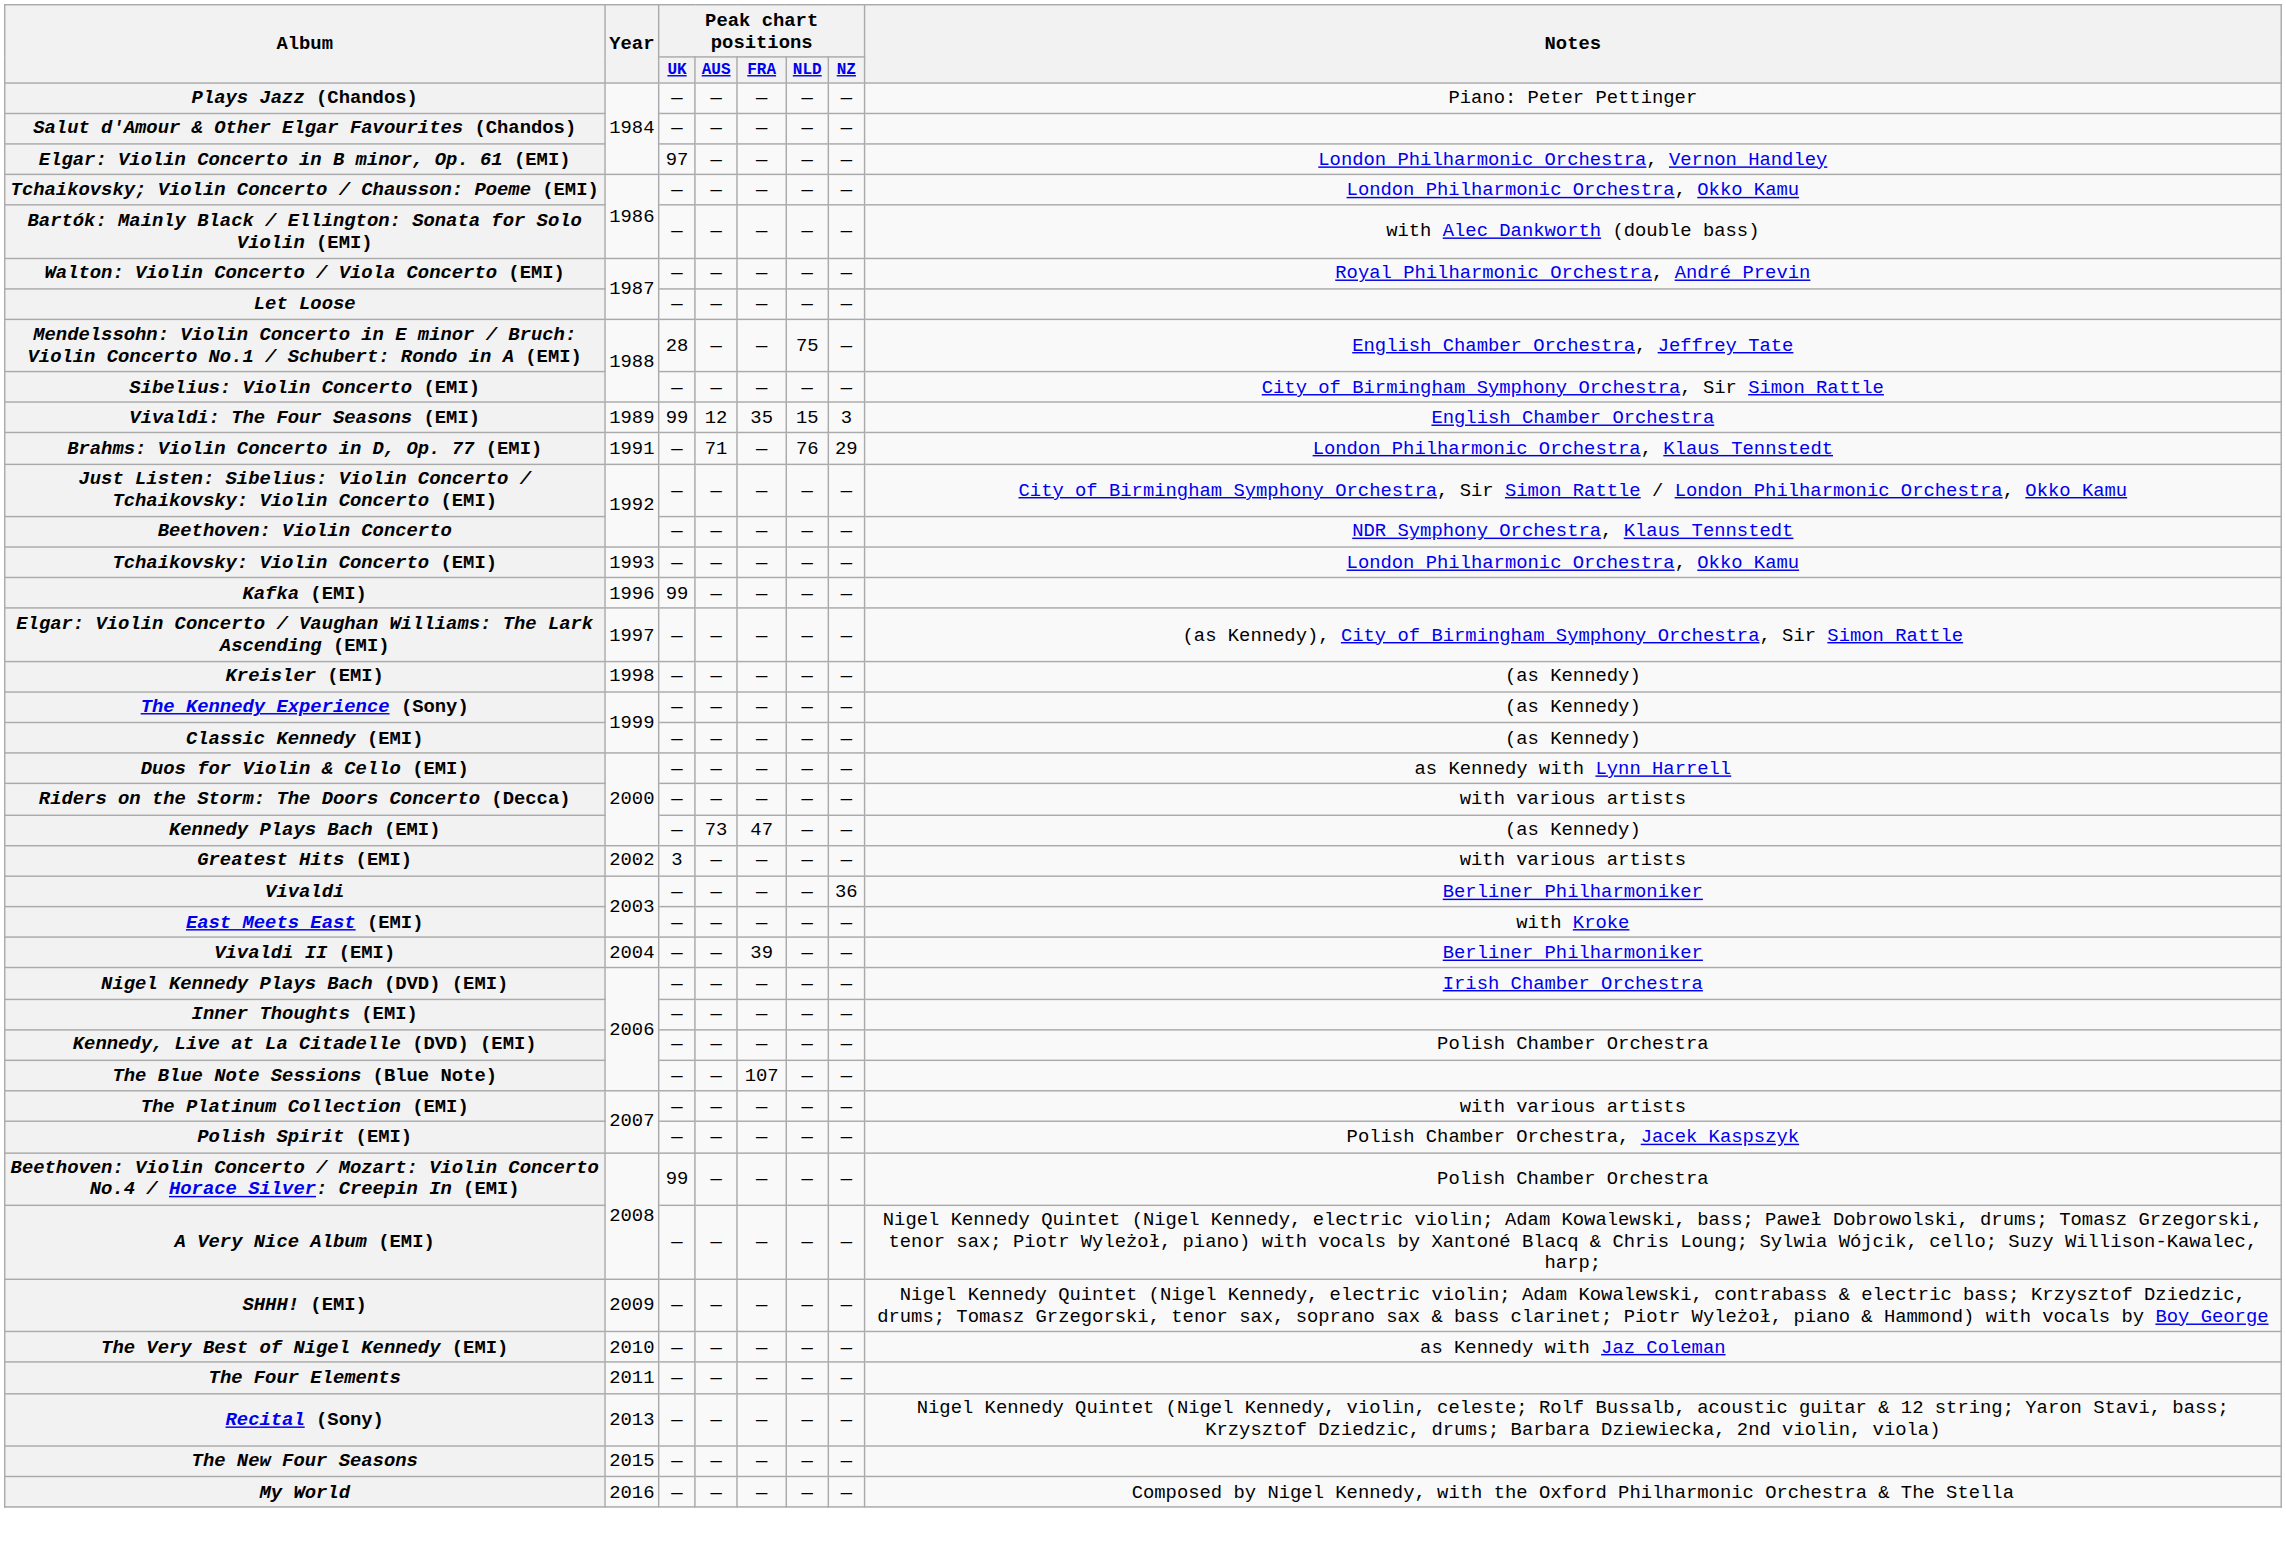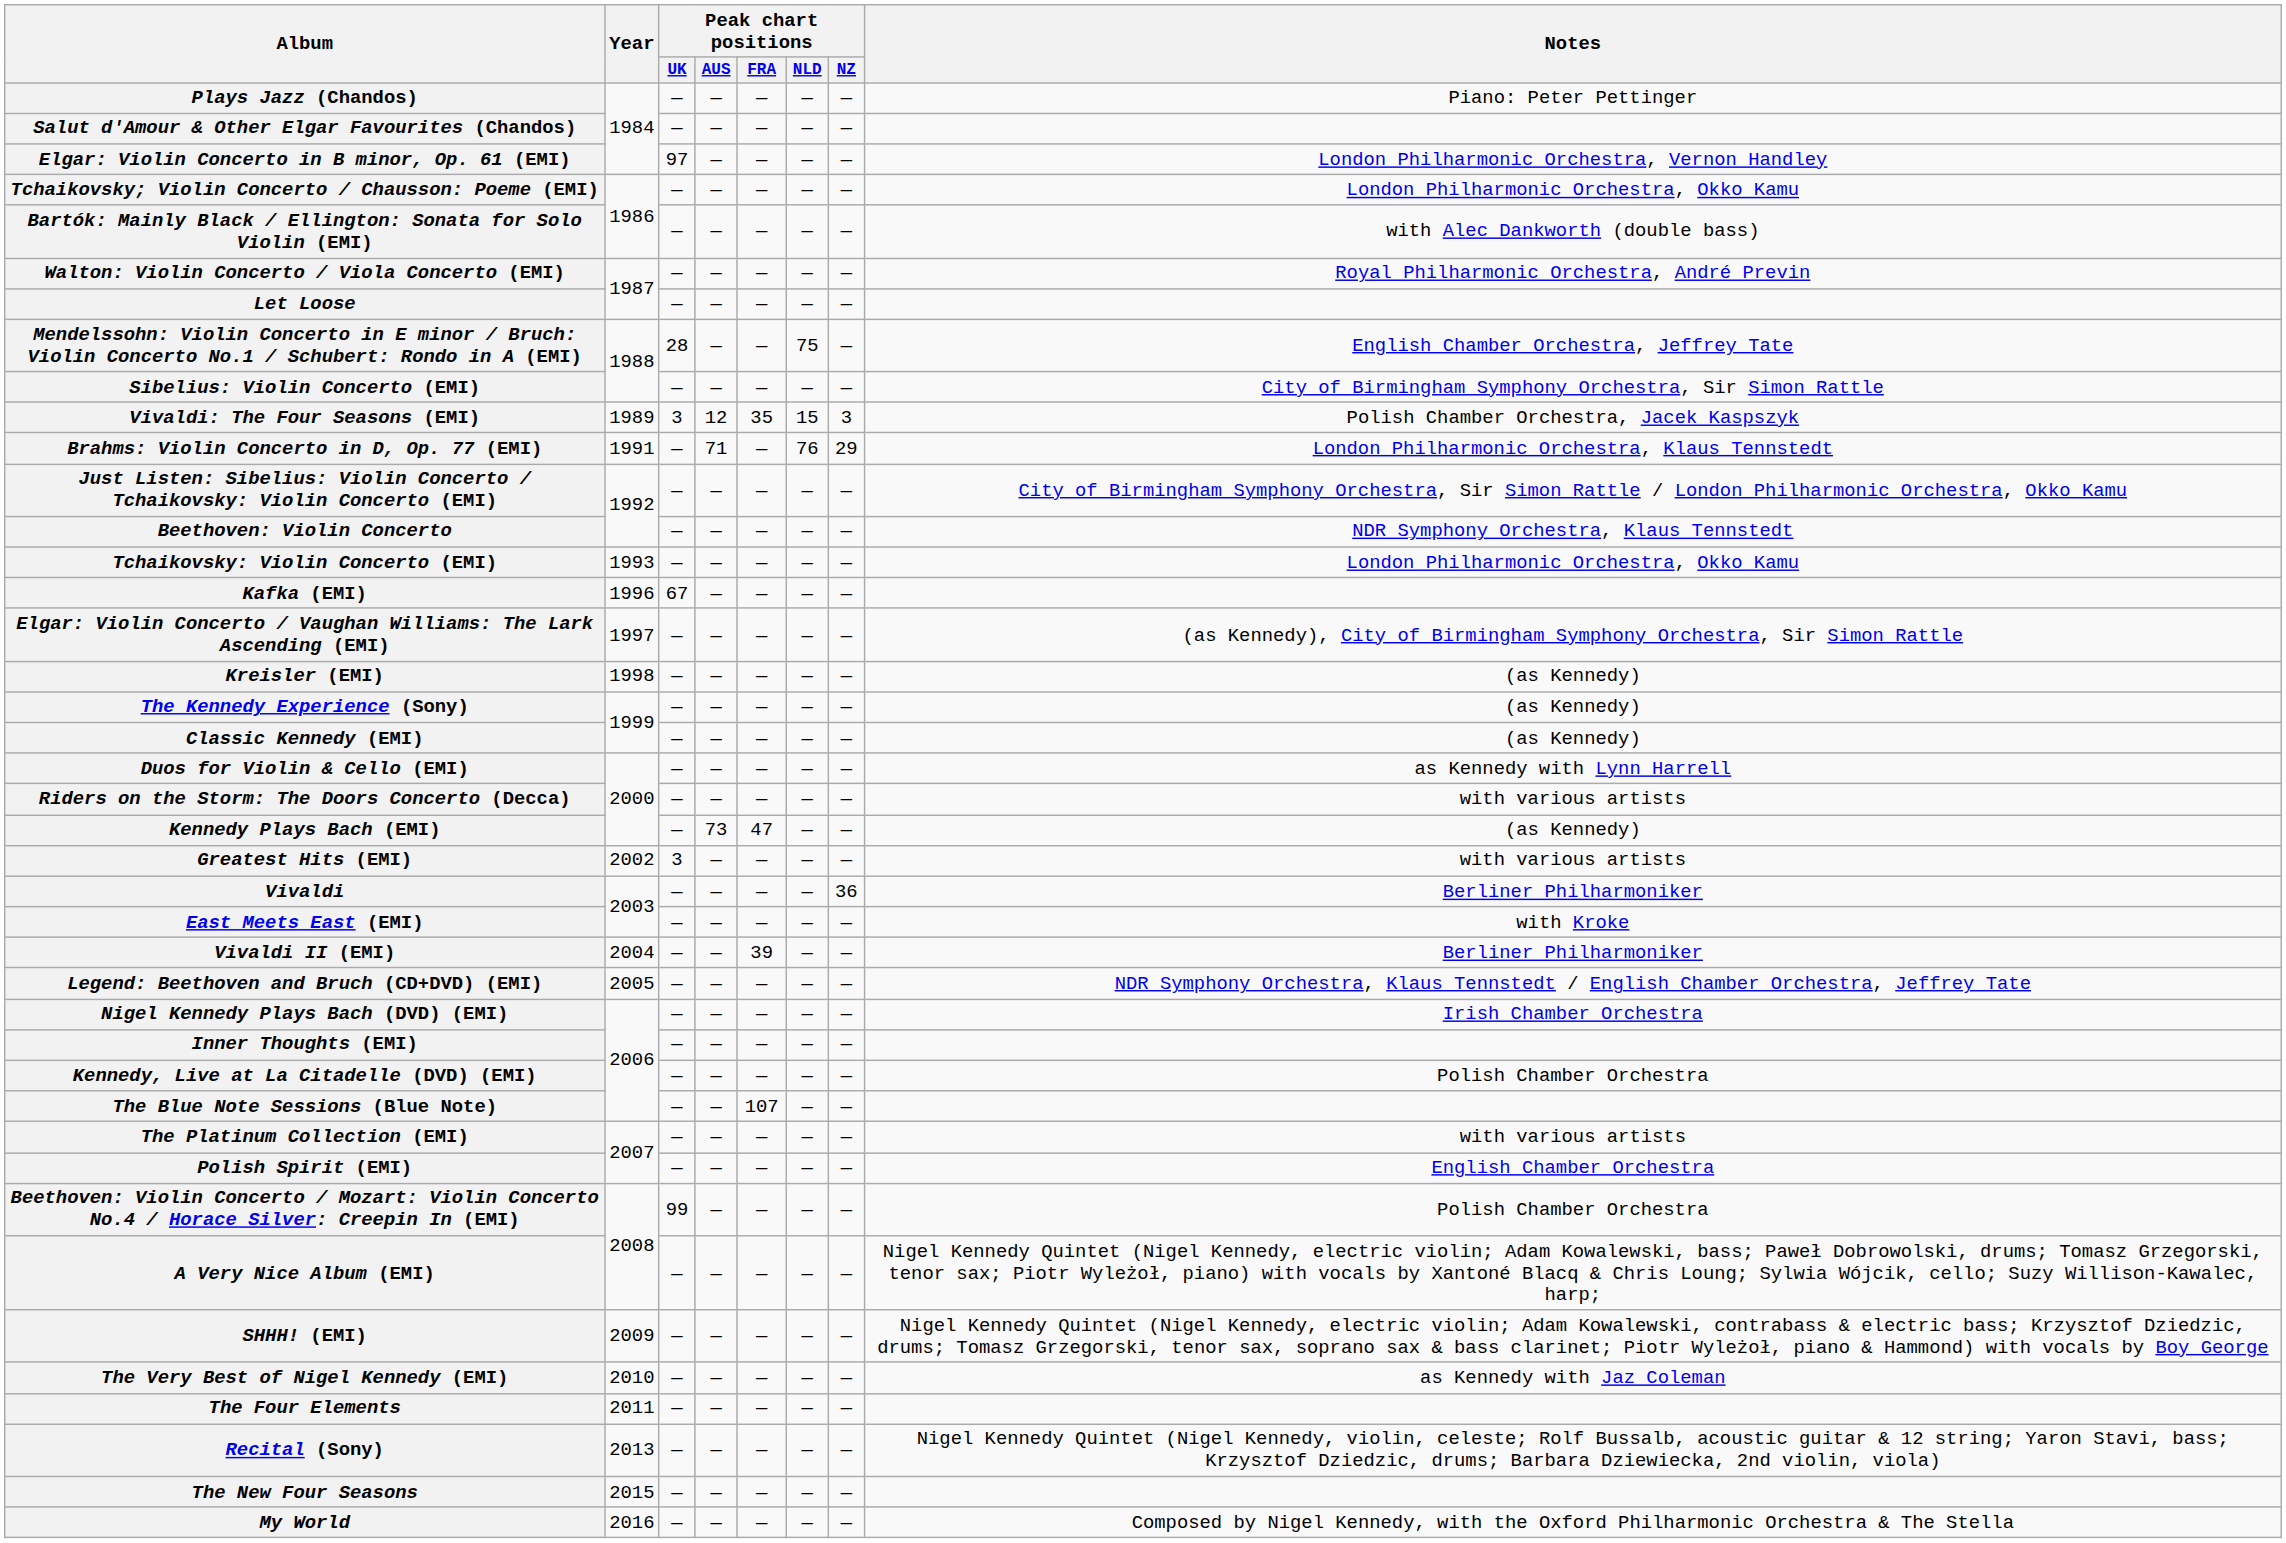Vivaldi: The Four Seasons (EMI) | Peak chart positions / UK: 99 -> 3
Vivaldi: The Four Seasons (EMI) | Notes: English Chamber Orchestra -> Polish Chamber Orchestra, Jacek Kaspszyk
Kafka (EMI) | Peak chart positions / UK: 99 -> 67
+ row: Legend: Beethoven and Bruch (CD+DVD) (EMI) | 2005 | — | — | — | — | — | NDR Symphony Orchestra, Klaus Tennstedt / English Chamber Orchestra, Jeffrey Tate
Polish Spirit (EMI) | Notes: Polish Chamber Orchestra, Jacek Kaspszyk -> English Chamber Orchestra
